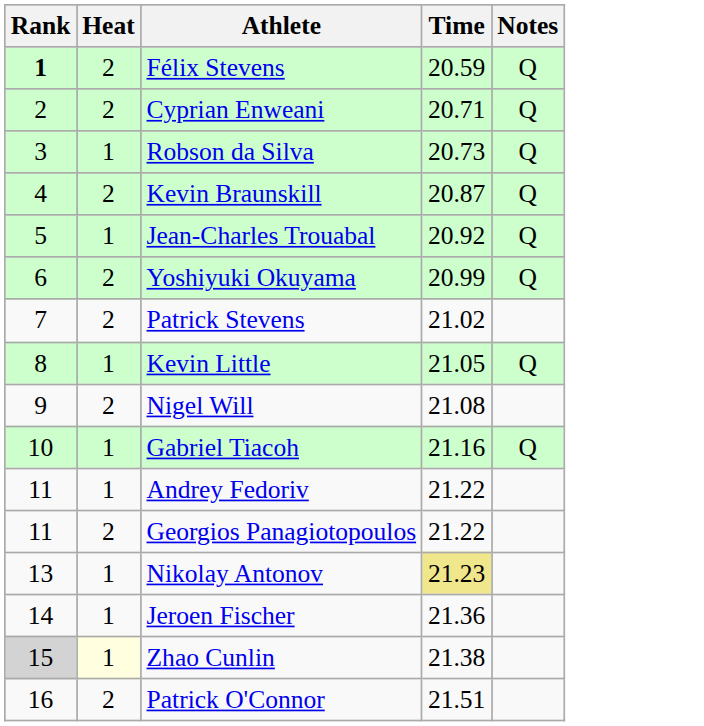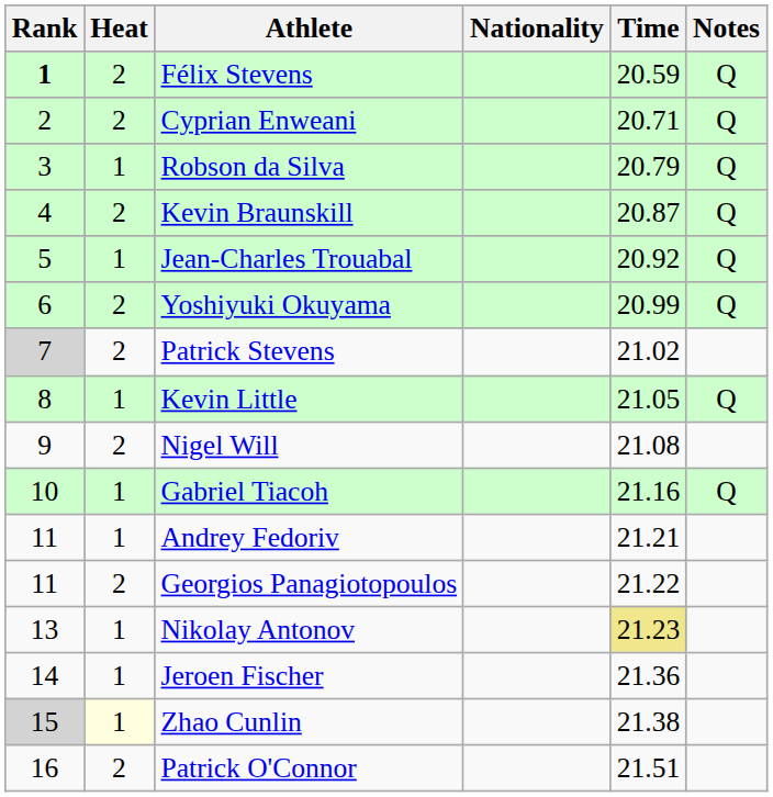+ column: Nationality
Robson da Silva | Time: 20.73 -> 20.79
Patrick Stevens | Rank: no background -> lightgrey background
Andrey Fedoriv | Time: 21.22 -> 21.21
